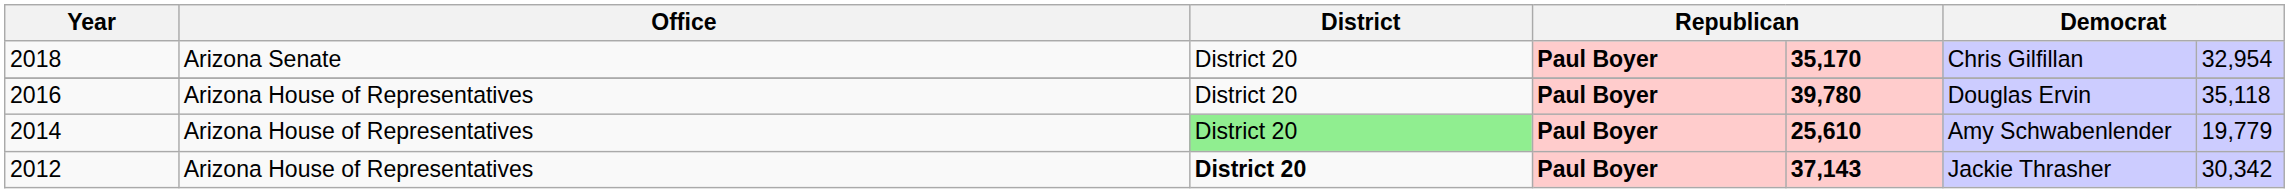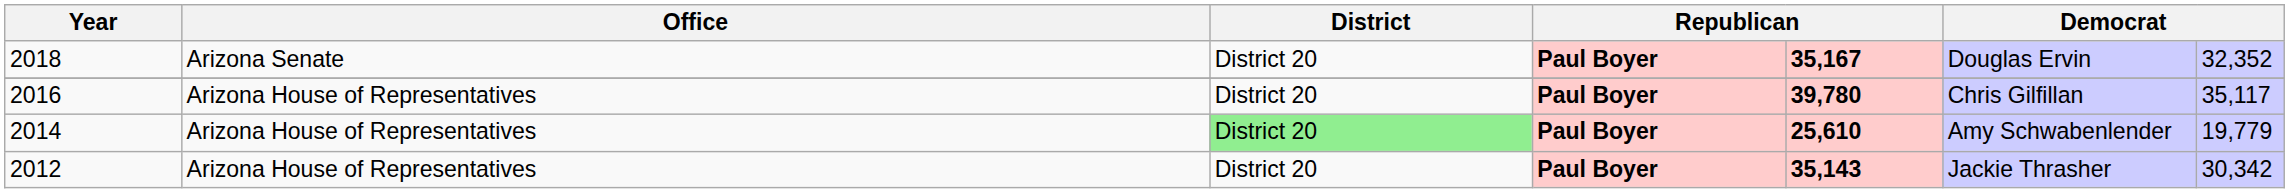2018 | column 5: 35,170 -> 35,167
2018 | column 6: Chris Gilfillan -> Douglas Ervin
2018 | column 7: 32,954 -> 32,352
2016 | column 6: Douglas Ervin -> Chris Gilfillan
2016 | column 7: 35,118 -> 35,117
2012 | District: bold -> normal
2012 | column 5: 37,143 -> 35,143
